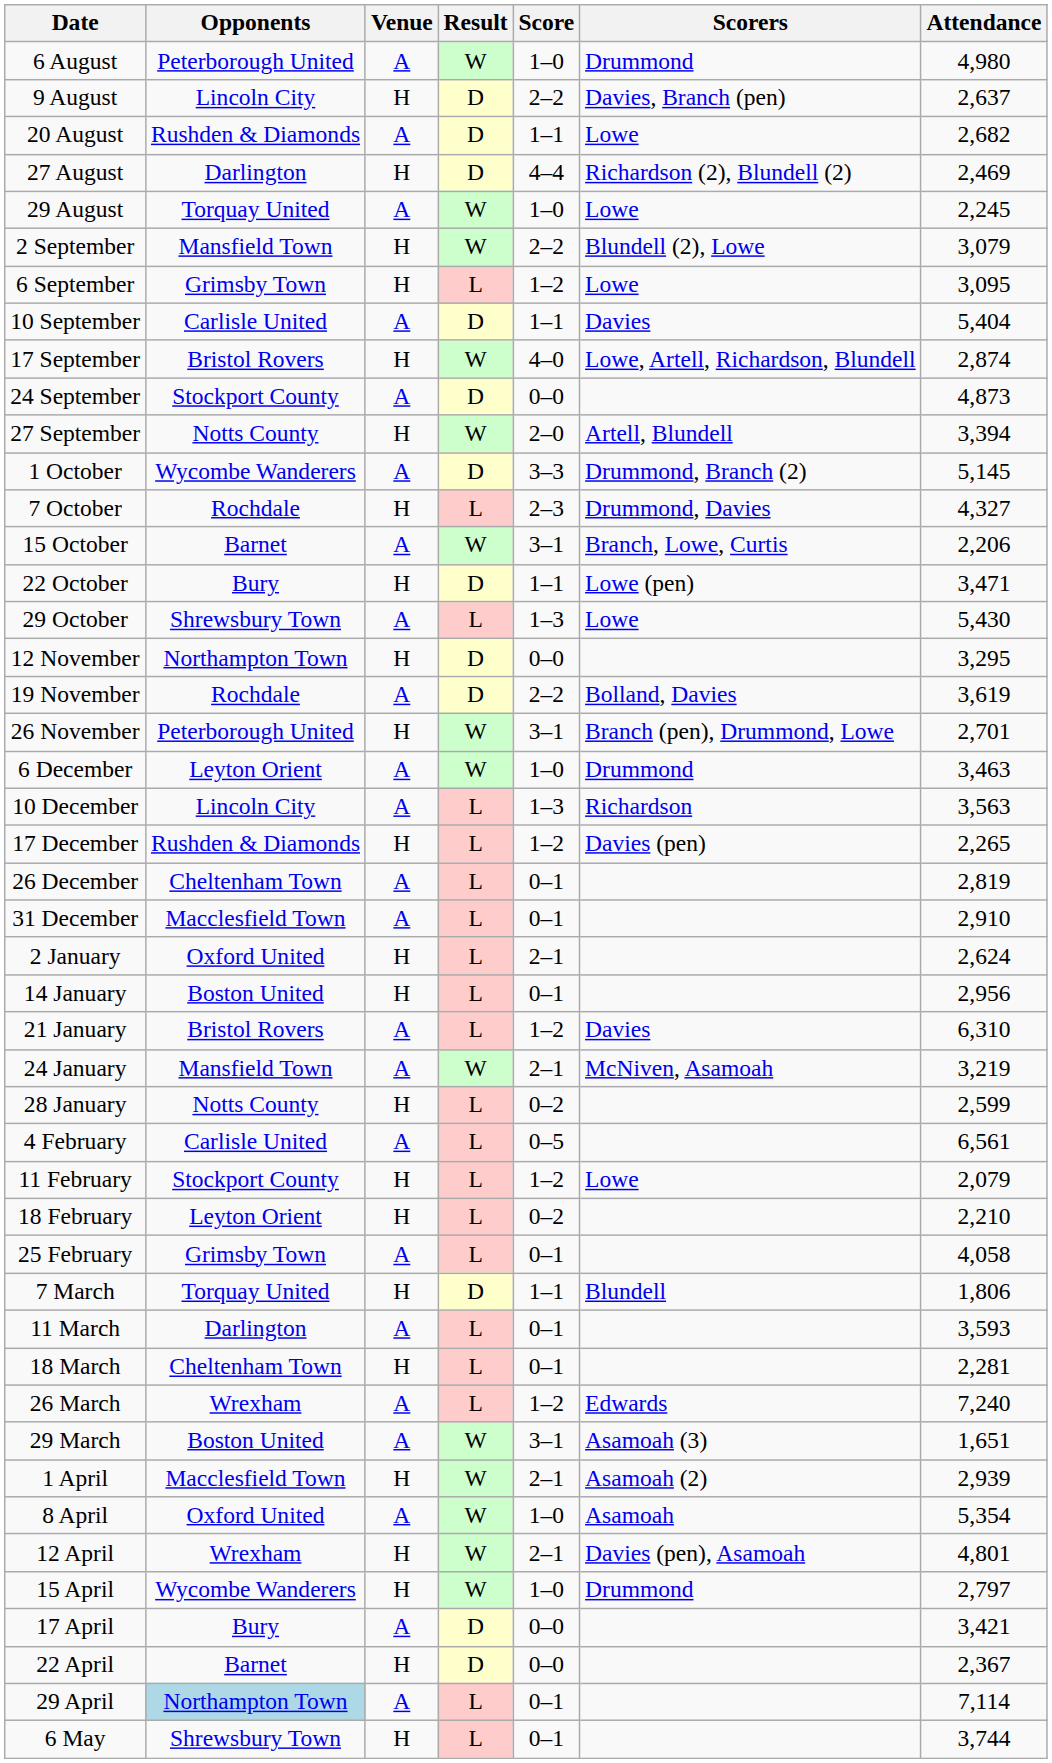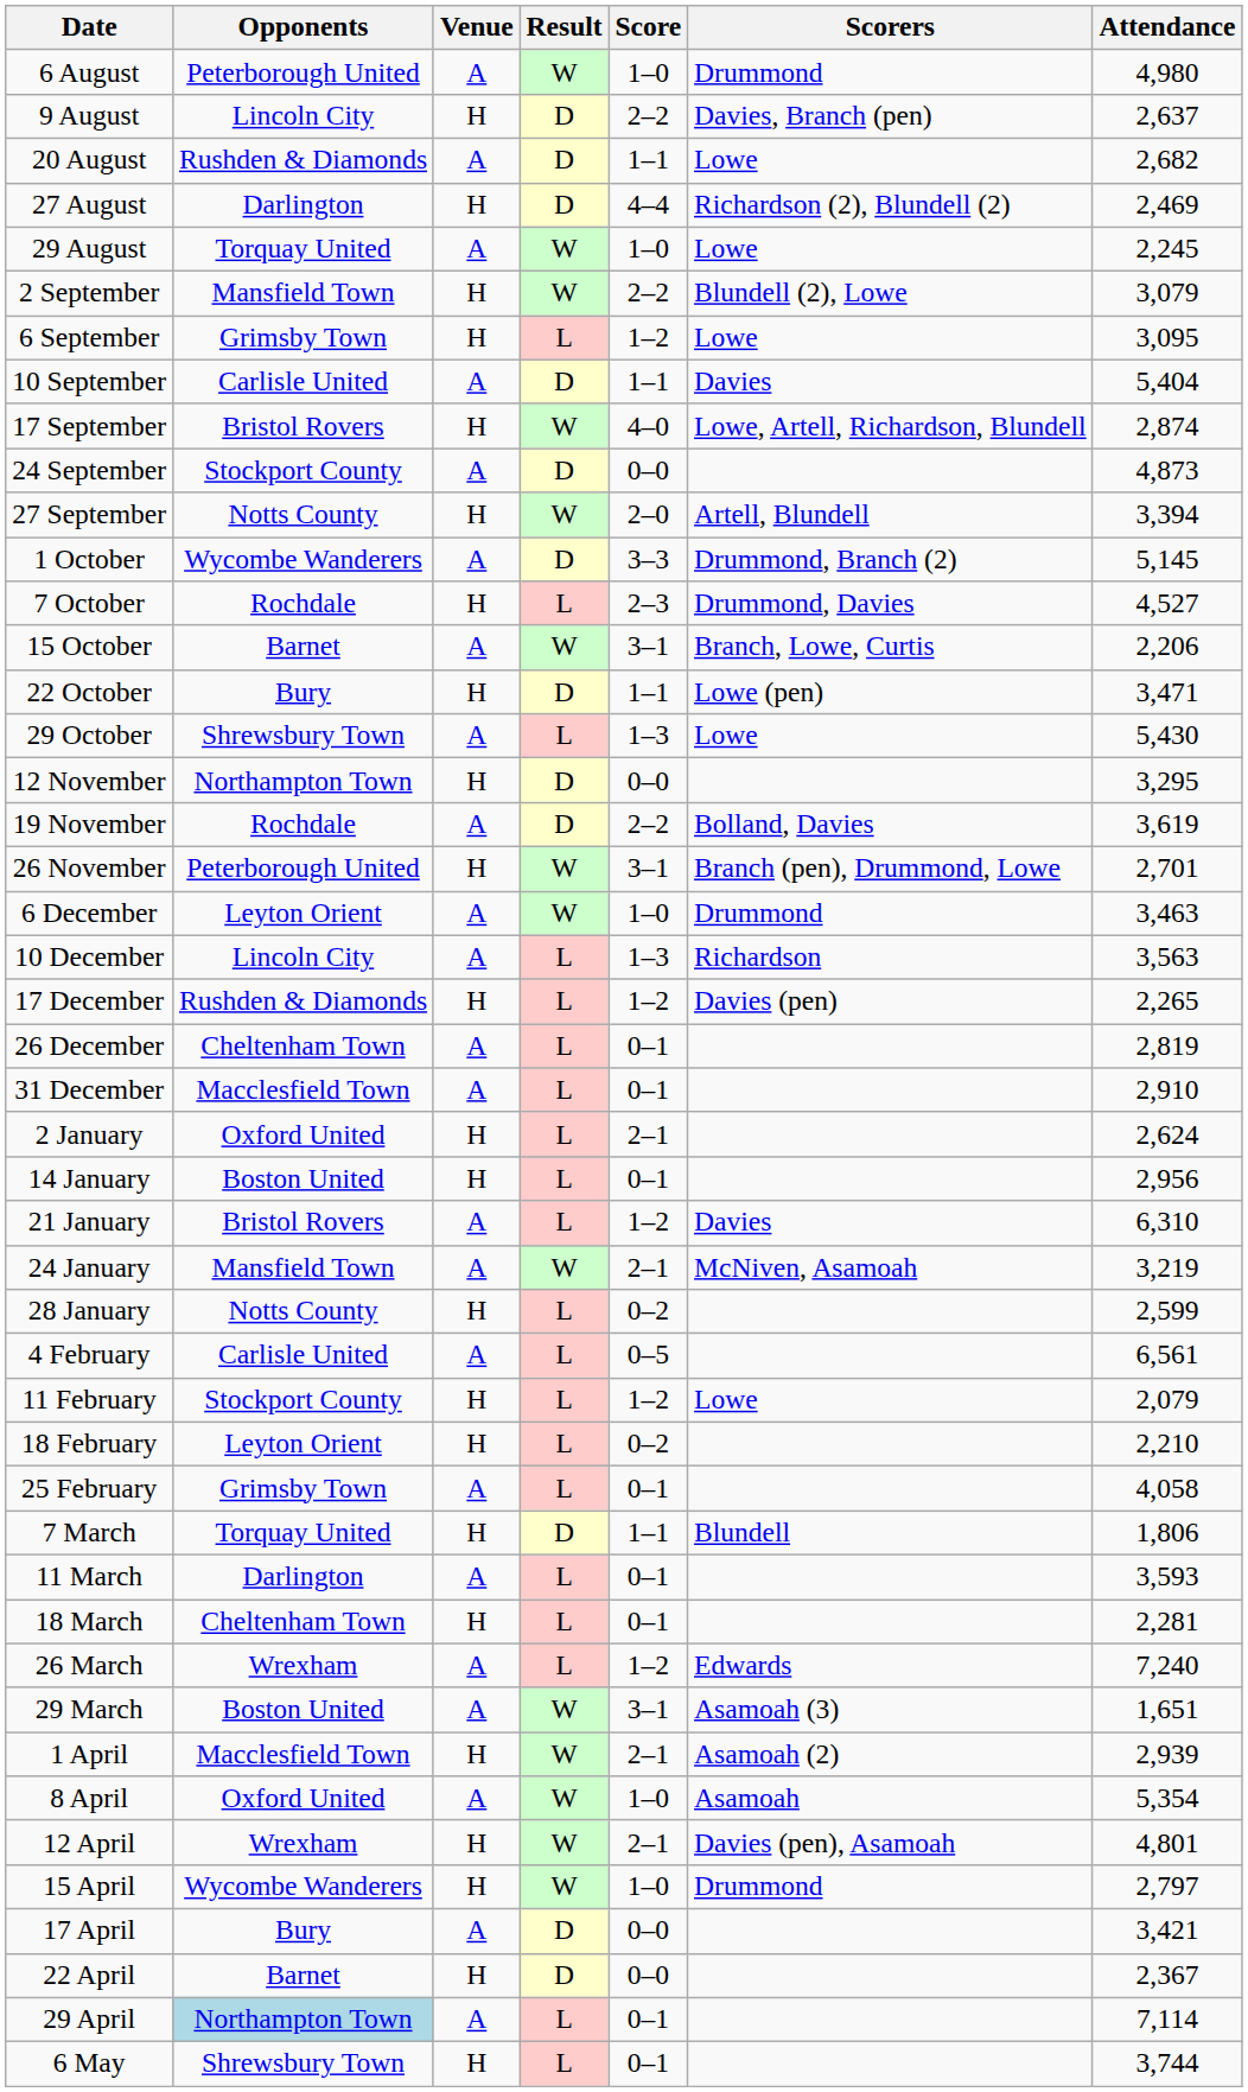7 October | Attendance: 4,327 -> 4,527
